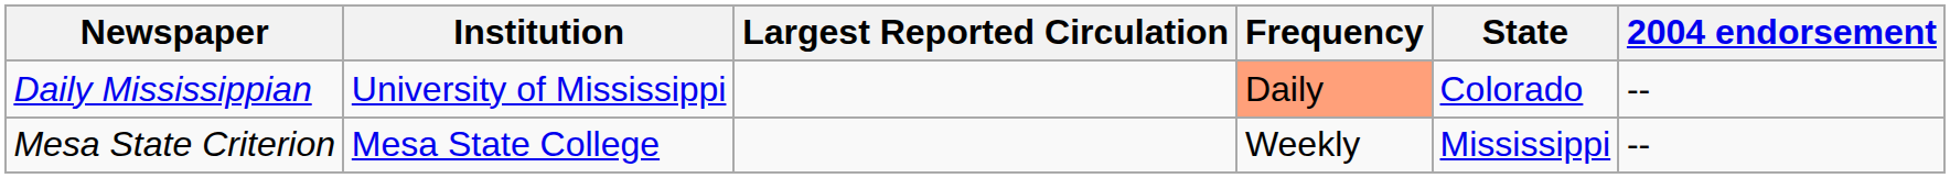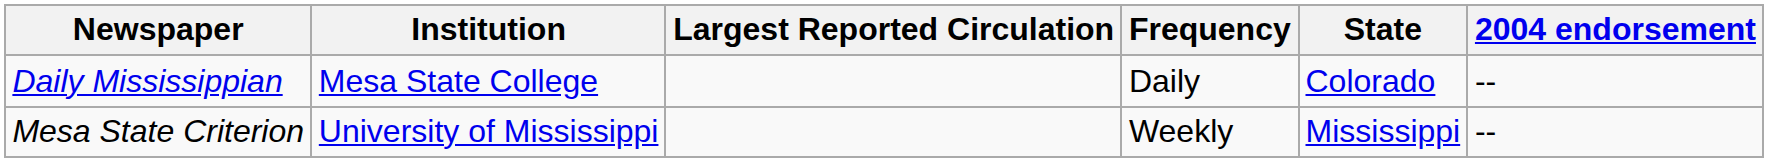Daily Mississippian | Institution: University of Mississippi -> Mesa State College
Daily Mississippian | Frequency: lightsalmon background -> no background
Mesa State Criterion | Institution: Mesa State College -> University of Mississippi
